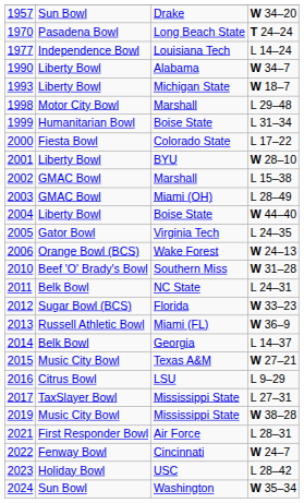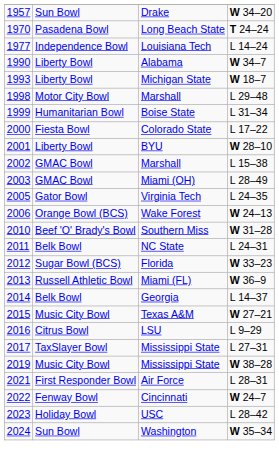- row: 2004 | Liberty Bowl | Boise State | W 44–40
